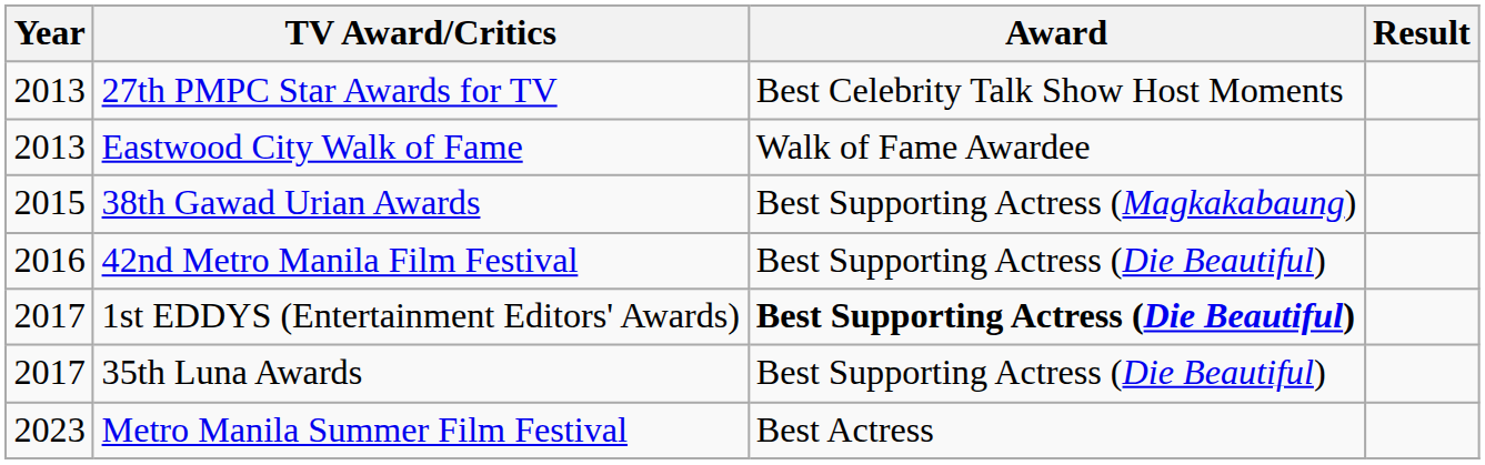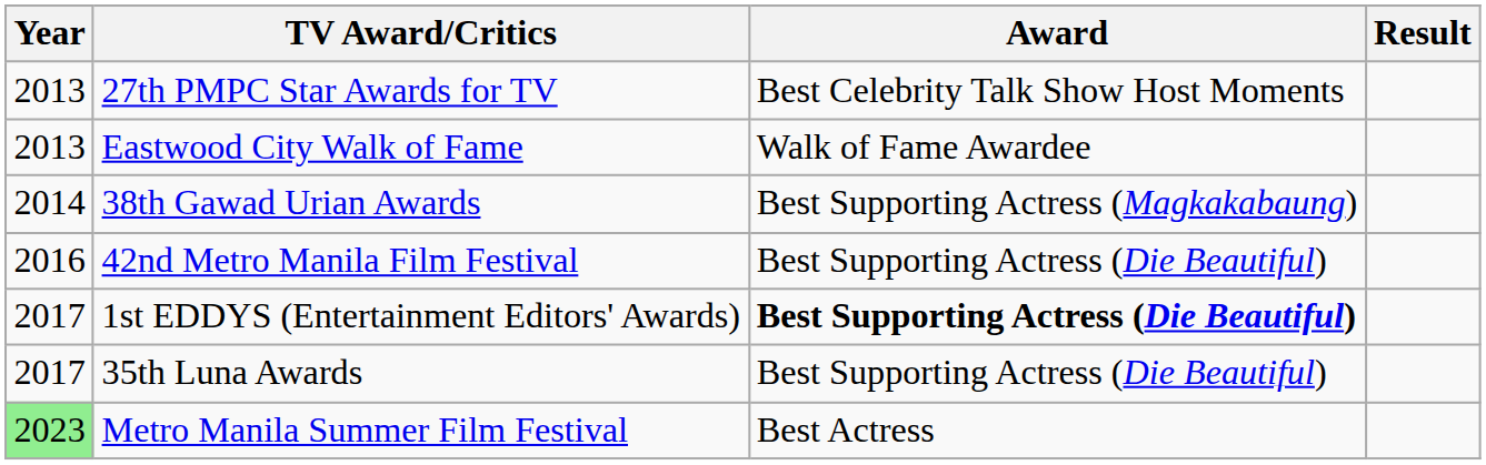38th Gawad Urian Awards | Year: 2015 -> 2014
Metro Manila Summer Film Festival | Year: no background -> lightgreen background
